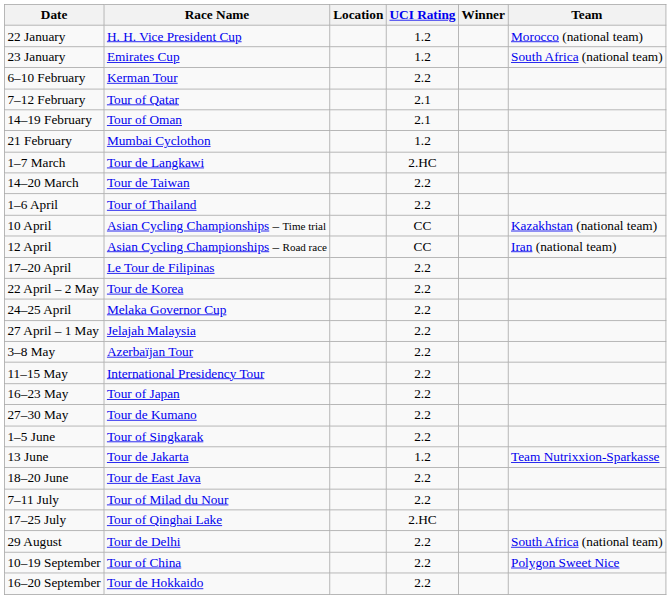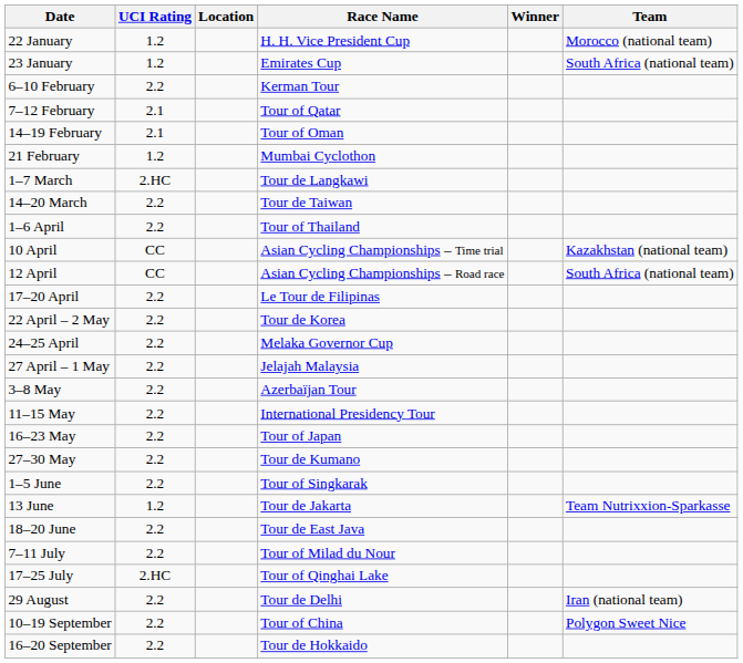columns swapped: Race Name <-> UCI Rating
12 April | Team: Iran (national team) -> South Africa (national team)
29 August | Team: South Africa (national team) -> Iran (national team)
